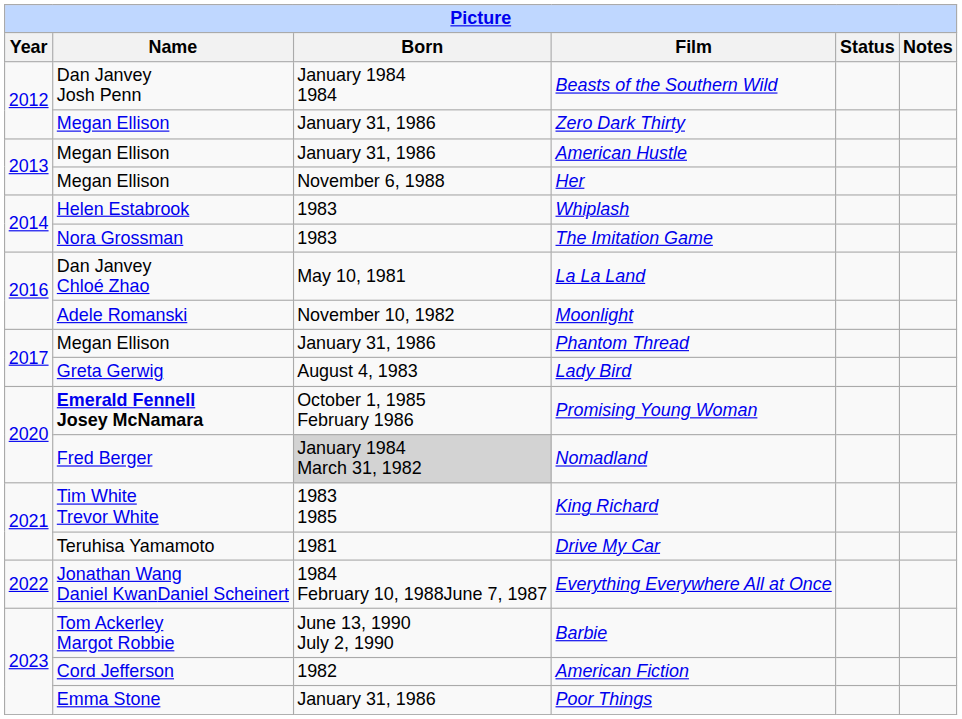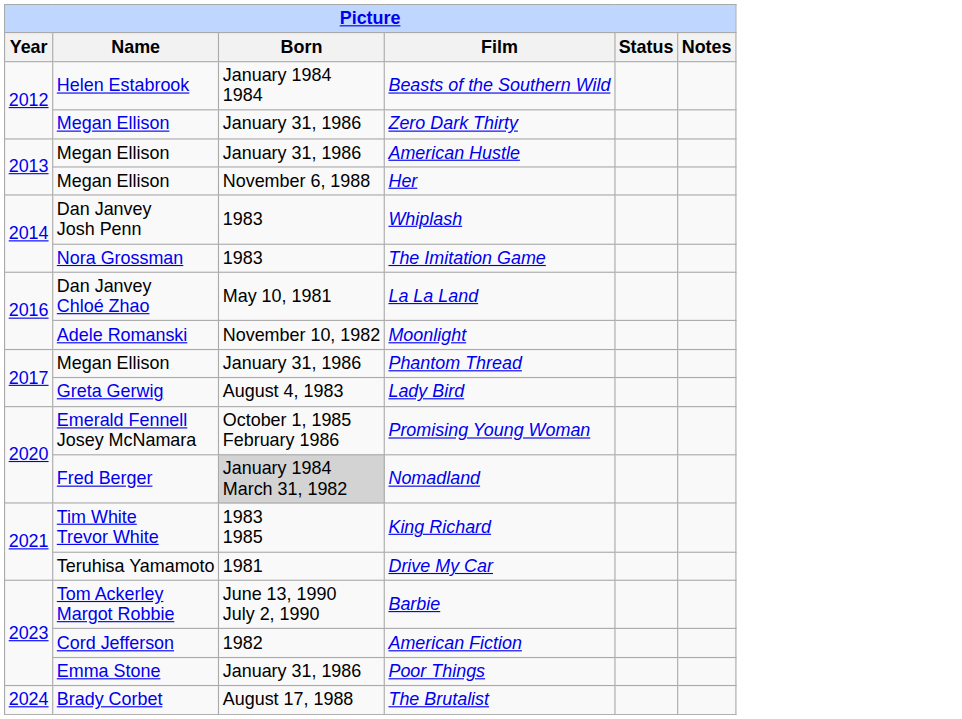Beasts of the Southern Wild | Name: Dan Janvey Josh Penn -> Helen Estabrook
Whiplash | Name: Helen Estabrook -> Dan Janvey Josh Penn
Promising Young Woman | Name: bold -> normal
- row: 2022 | Jonathan Wang Daniel KwanDaniel Scheinert | 1984 February 10, 1988June 7, 1987 | Everything Everywhere All at Once
+ row: 2024 | Brady Corbet | August 17, 1988 | The Brutalist
